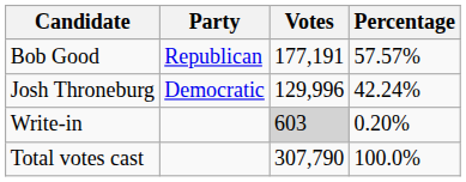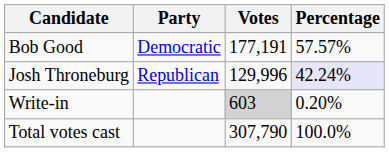Bob Good | Party: Republican -> Democratic
Josh Throneburg | Party: Democratic -> Republican
Josh Throneburg | Percentage: no background -> lavender background
